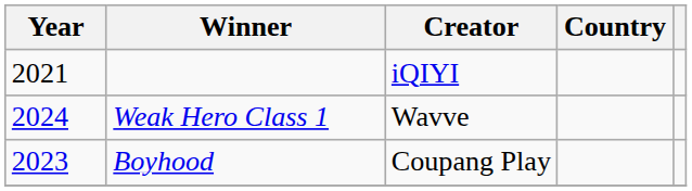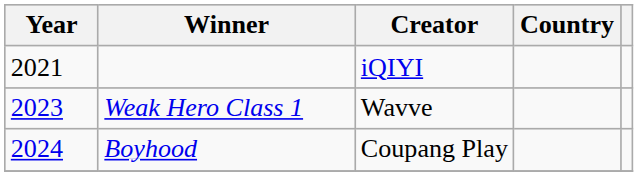Weak Hero Class 1 | Year: 2024 -> 2023
Boyhood | Year: 2023 -> 2024
